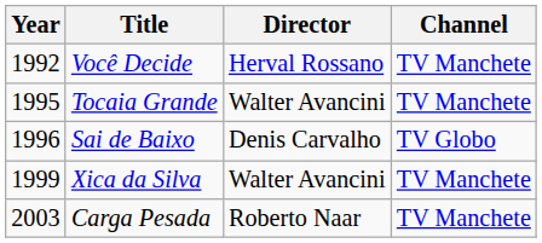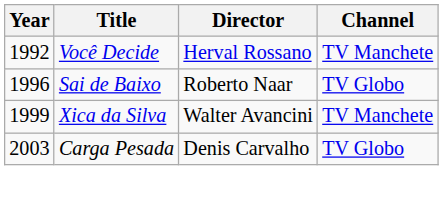- row: 1995 | Tocaia Grande | Walter Avancini | TV Manchete
Sai de Baixo | Director: Denis Carvalho -> Roberto Naar
Carga Pesada | Director: Roberto Naar -> Denis Carvalho
Carga Pesada | Channel: TV Manchete -> TV Globo
